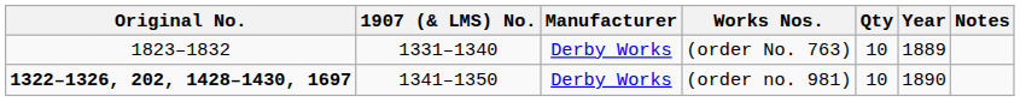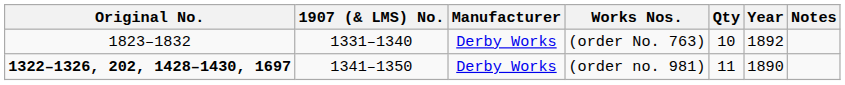(order No. 763) | Year: 1889 -> 1892
(order no. 981) | Qty: 10 -> 11
